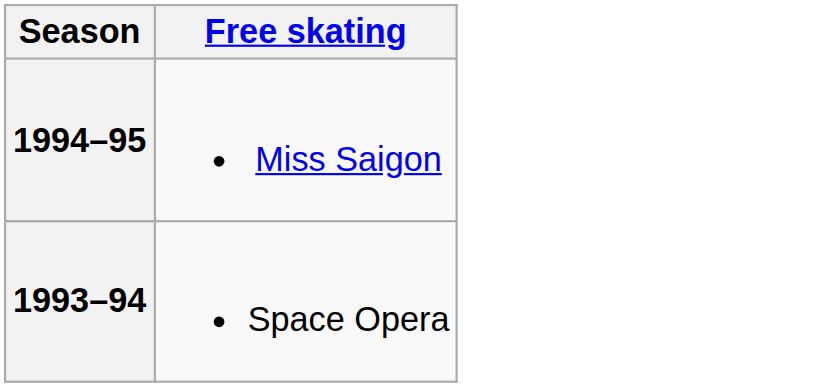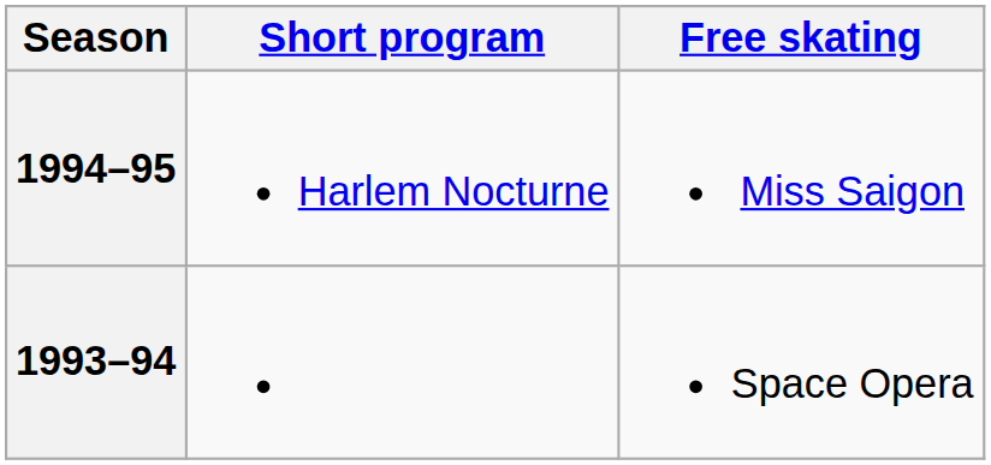+ column: Short program | Harlem Nocturne
